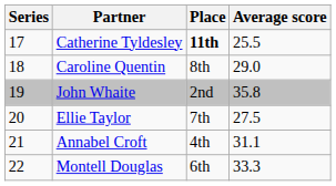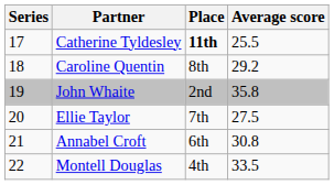Caroline Quentin | Average score: 29.0 -> 29.2
Annabel Croft | Place: 4th -> 6th
Annabel Croft | Average score: 31.1 -> 30.8
Montell Douglas | Place: 6th -> 4th
Montell Douglas | Average score: 33.3 -> 33.5
